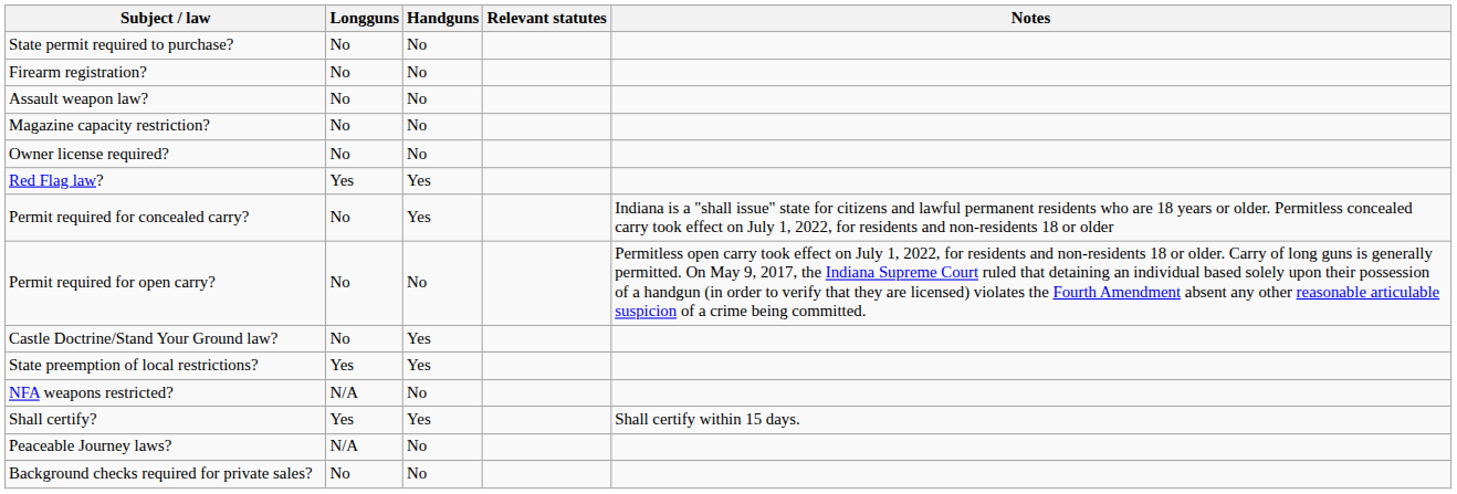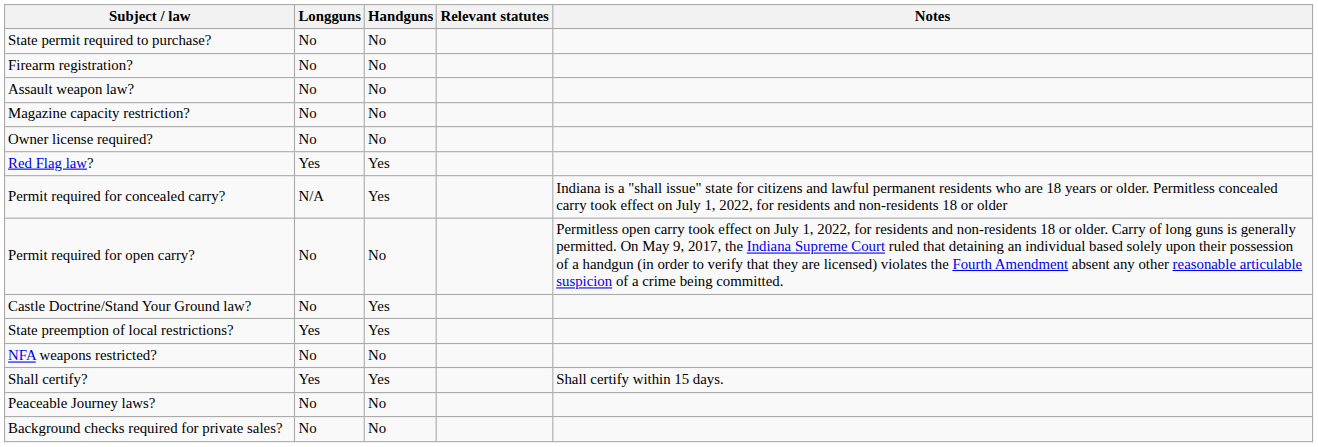Permit required for concealed carry? | Longguns: No -> N/A
NFA weapons restricted? | Longguns: N/A -> No
Peaceable Journey laws? | Longguns: N/A -> No
